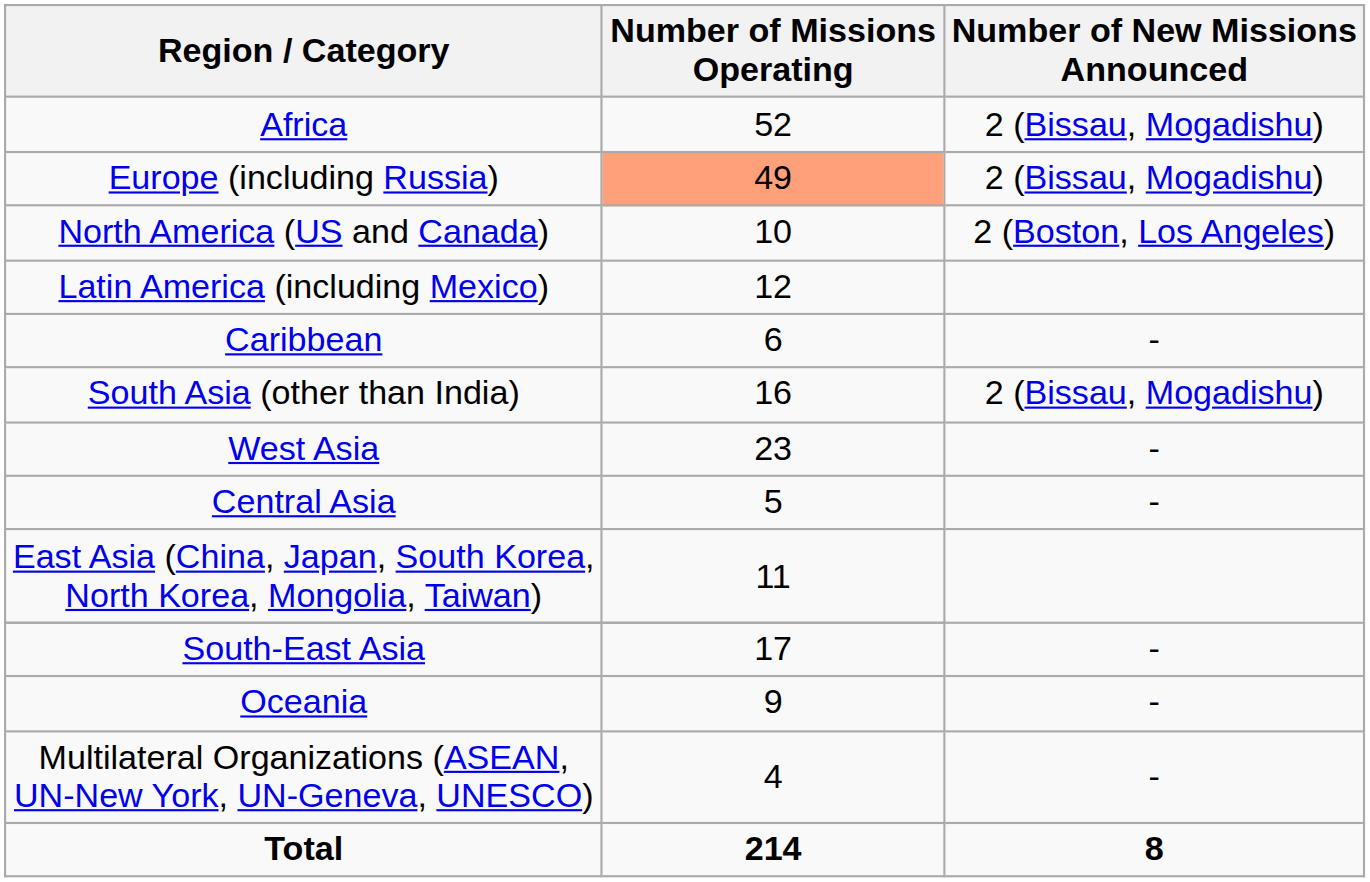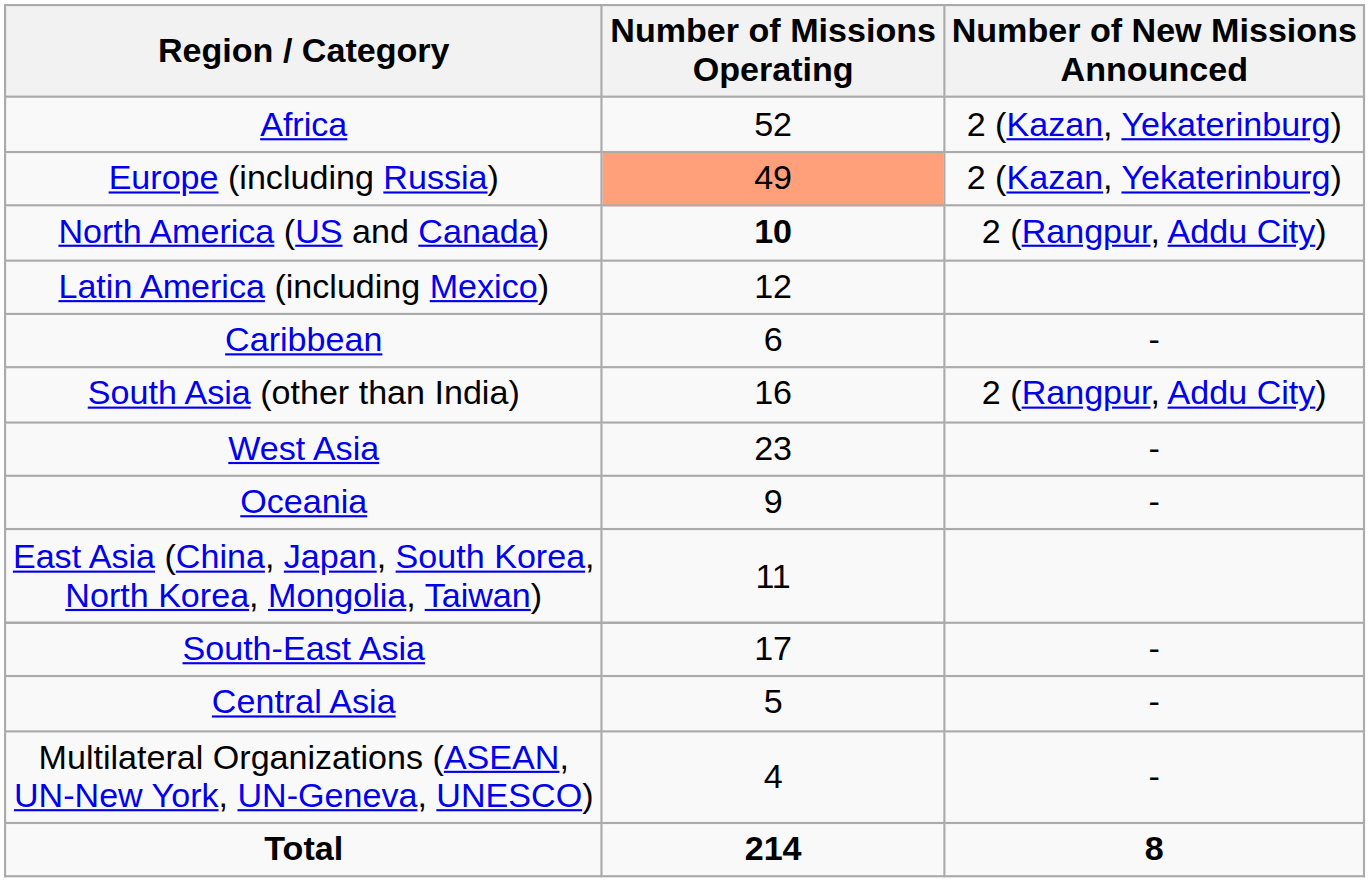Africa | Number of New Missions Announced: 2 (Bissau, Mogadishu) -> 2 (Kazan, Yekaterinburg)
Europe (including Russia) | Number of New Missions Announced: 2 (Bissau, Mogadishu) -> 2 (Kazan, Yekaterinburg)
North America (US and Canada) | Number of Missions Operating: normal -> bold
North America (US and Canada) | Number of New Missions Announced: 2 (Boston, Los Angeles) -> 2 (Rangpur, Addu City)
South Asia (other than India) | Number of New Missions Announced: 2 (Bissau, Mogadishu) -> 2 (Rangpur, Addu City)
rows swapped: Central Asia <-> Oceania
